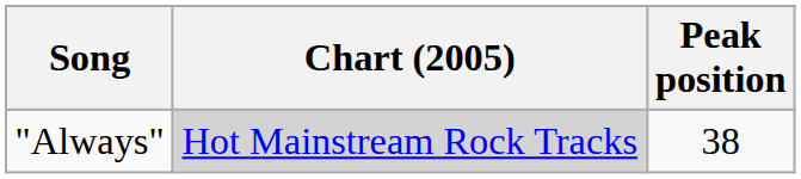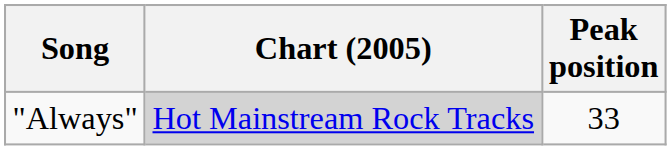"Always" | Peak position: 38 -> 33
